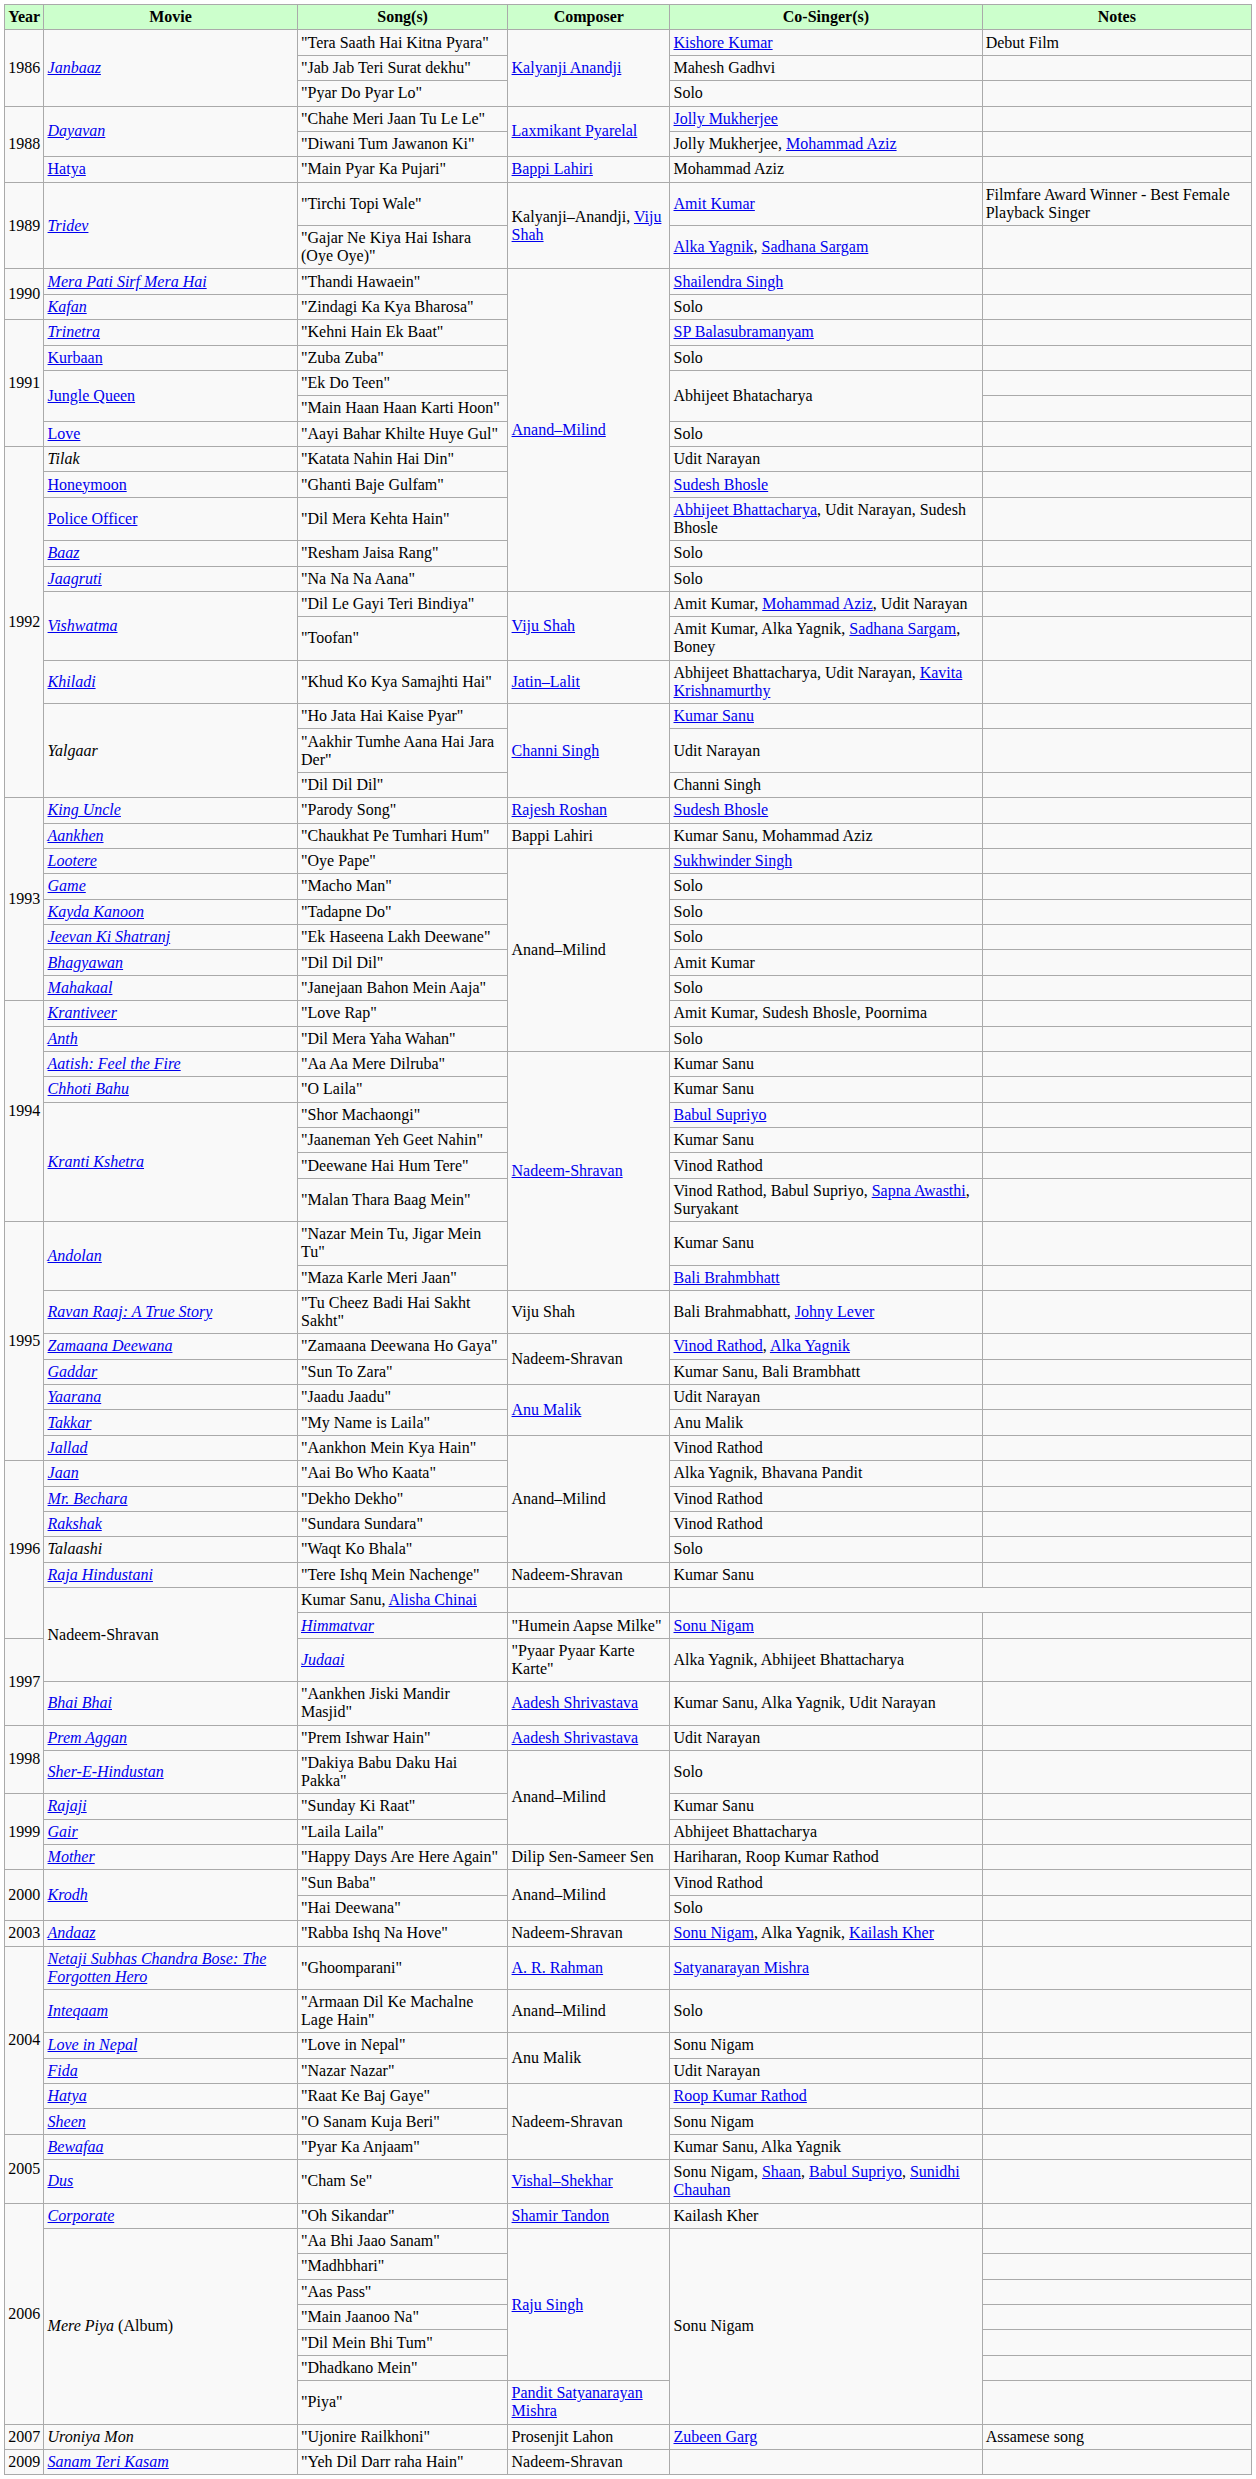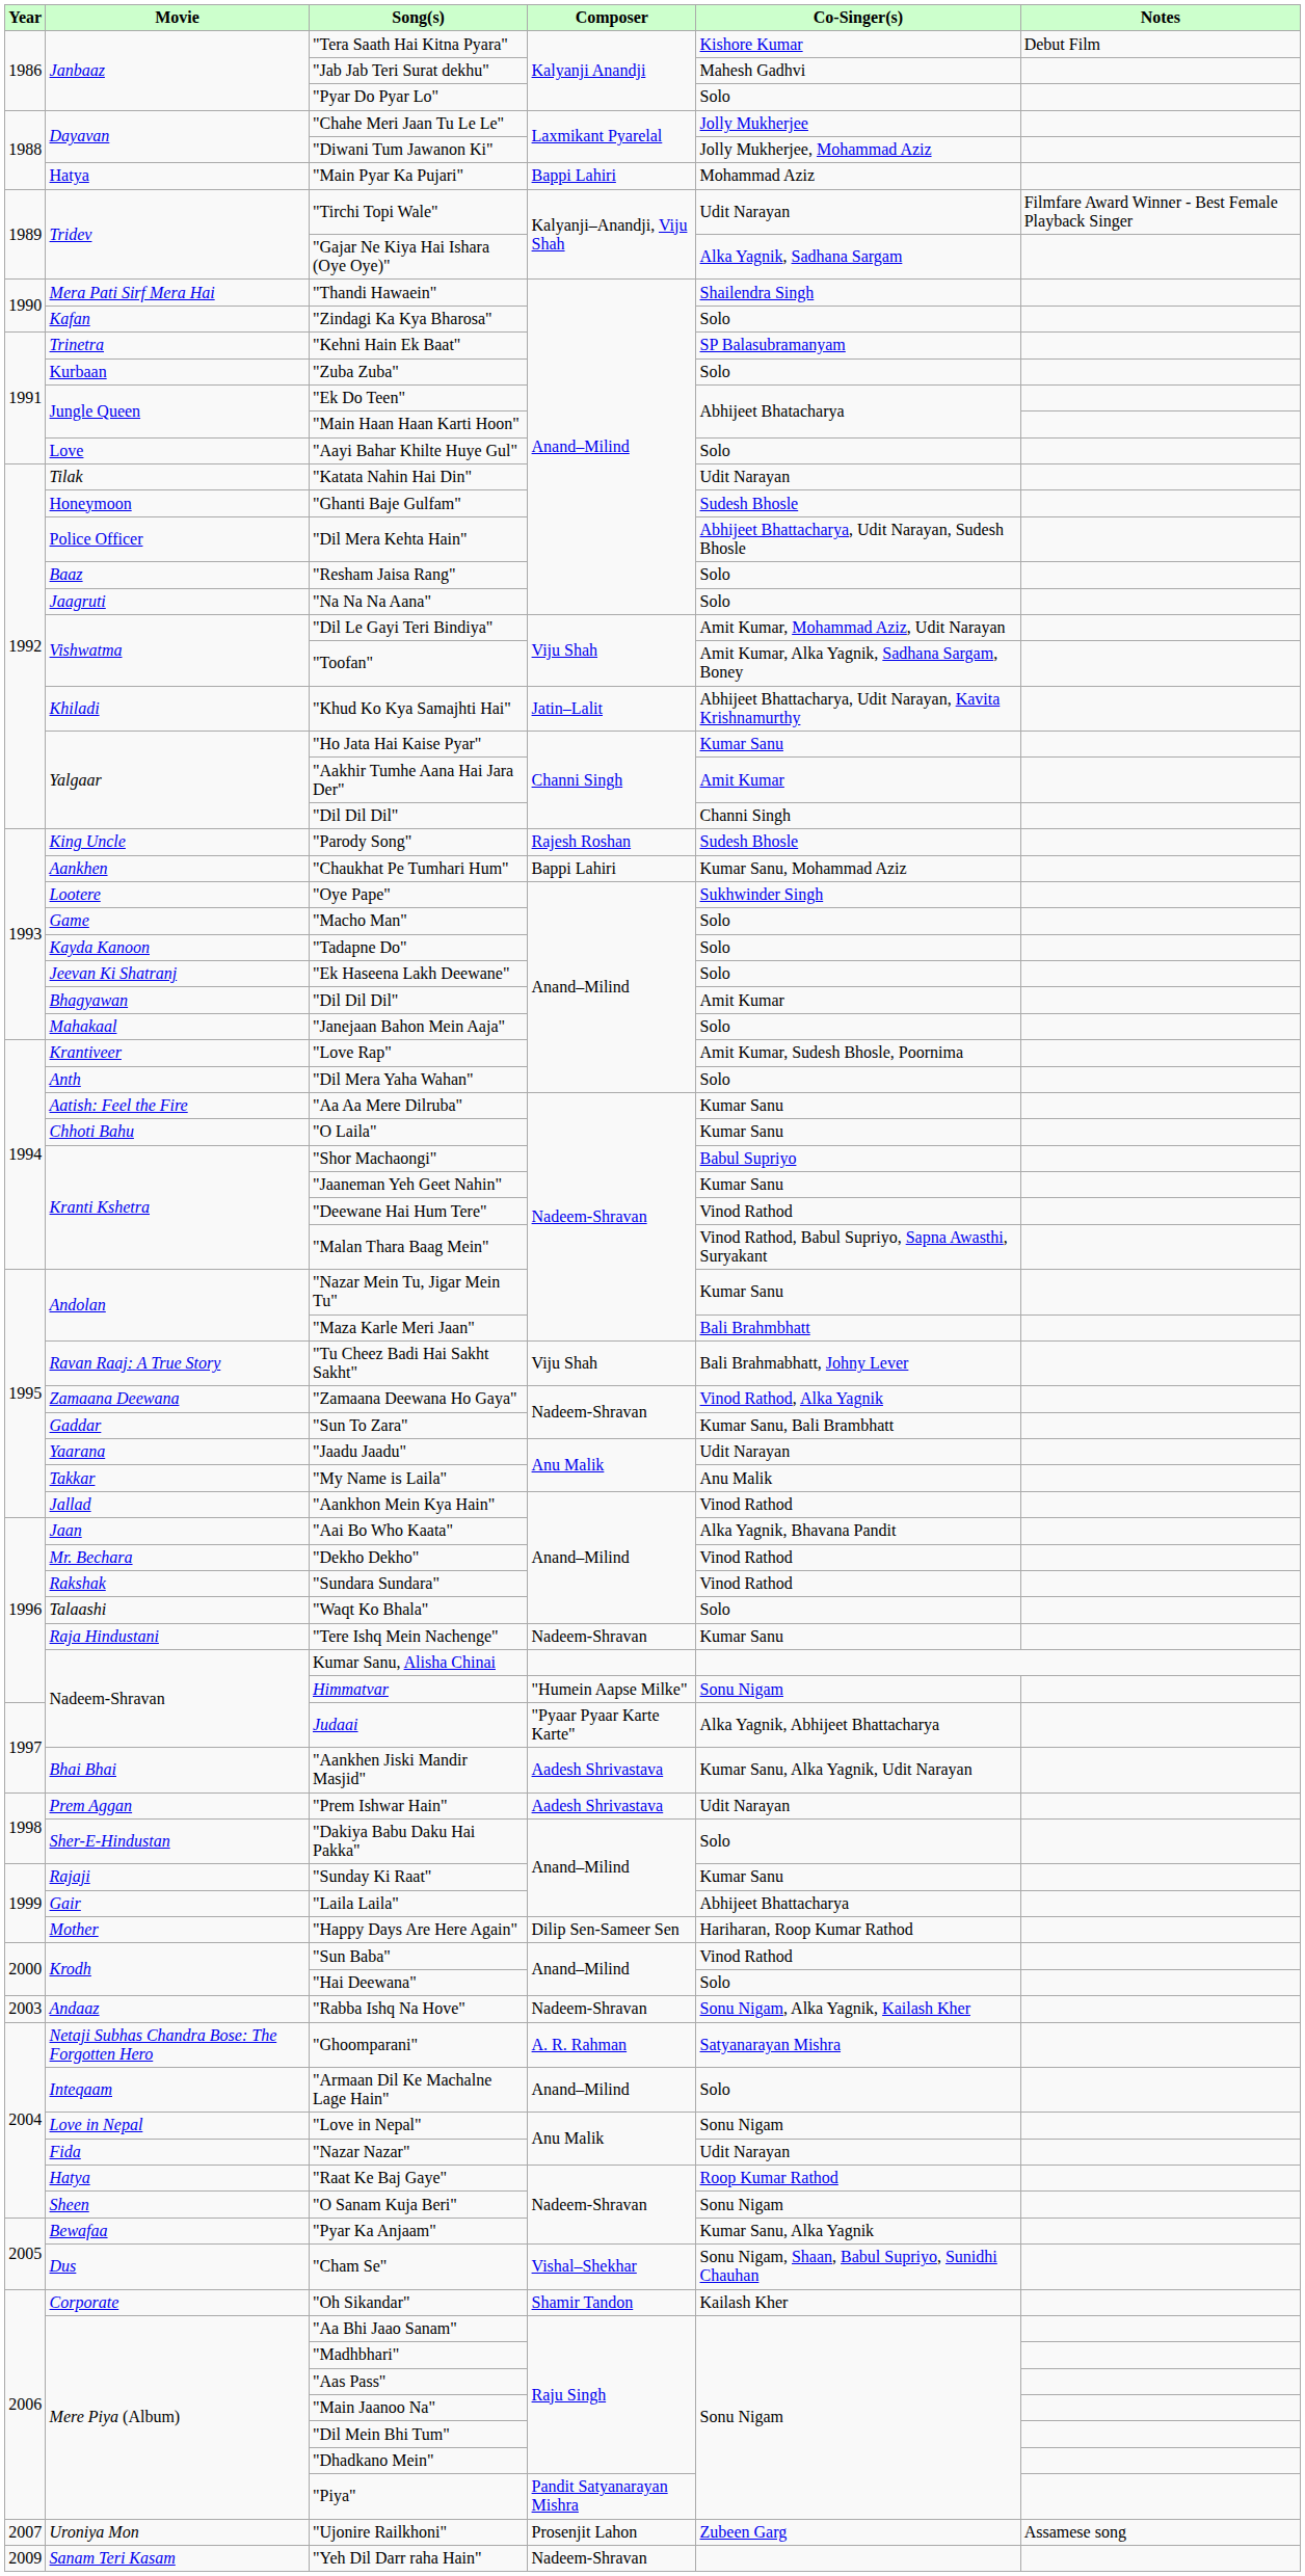"Tirchi Topi Wale" | Co-Singer(s): Amit Kumar -> Udit Narayan
"Aakhir Tumhe Aana Hai Jara Der" | Co-Singer(s): Udit Narayan -> Amit Kumar
